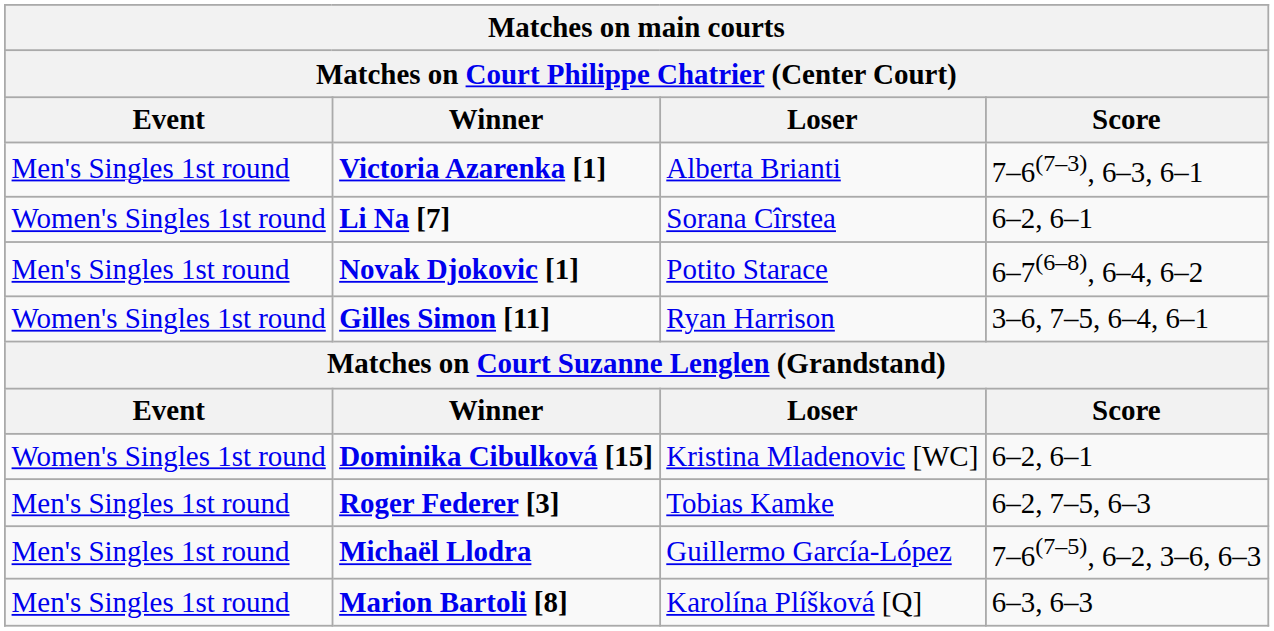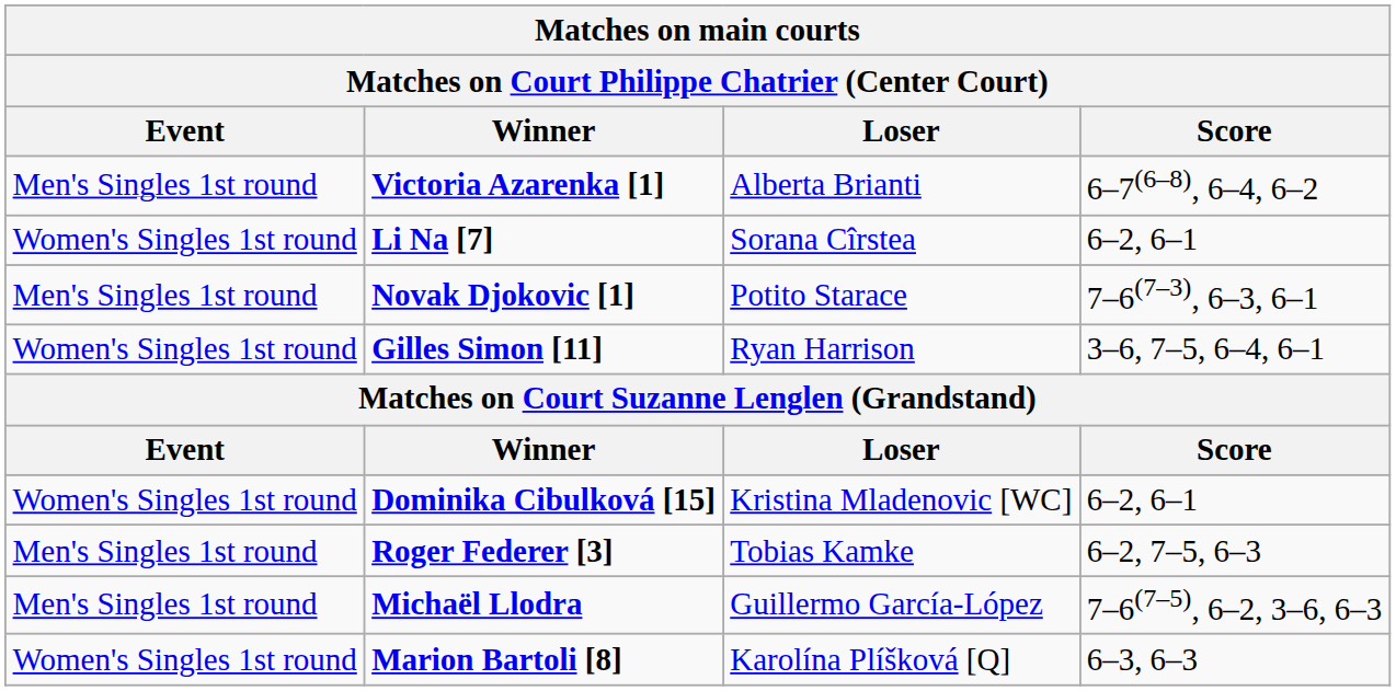Victoria Azarenka [1] | Score: 7–6(7–3), 6–3, 6–1 -> 6–7(6–8), 6–4, 6–2
Novak Djokovic [1] | Score: 6–7(6–8), 6–4, 6–2 -> 7–6(7–3), 6–3, 6–1
Marion Bartoli [8] | Event: Men's Singles 1st round -> Women's Singles 1st round
